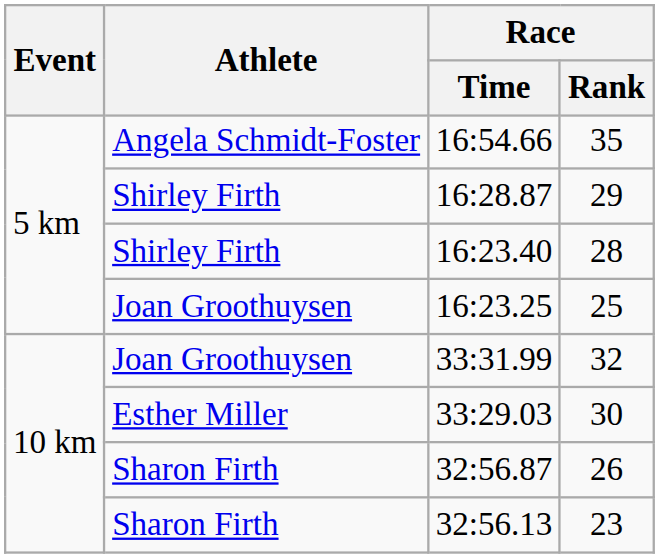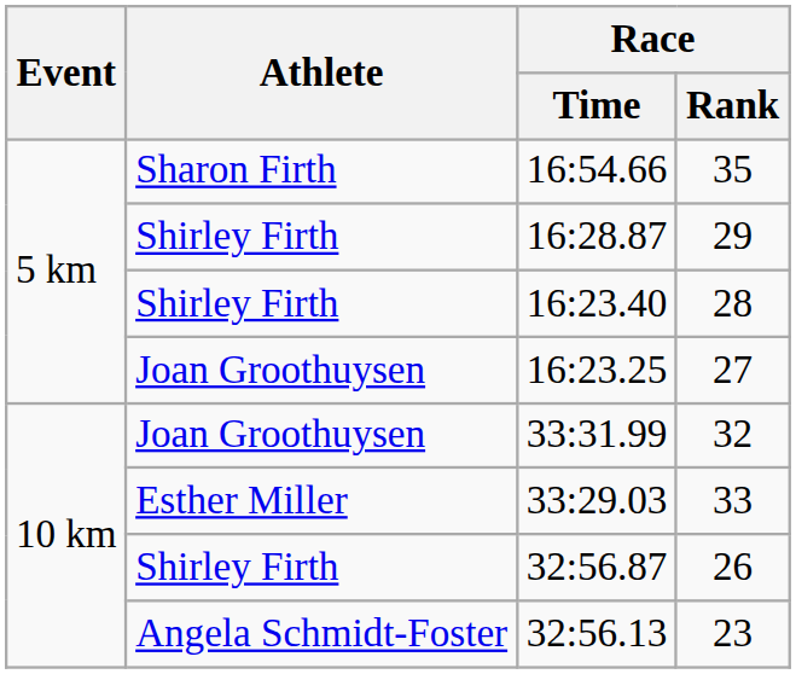16:54.66 | Athlete: Angela Schmidt-Foster -> Sharon Firth
16:23.25 | Race / Rank: 25 -> 27
33:29.03 | Race / Rank: 30 -> 33
32:56.87 | Athlete: Sharon Firth -> Shirley Firth
32:56.13 | Athlete: Sharon Firth -> Angela Schmidt-Foster
